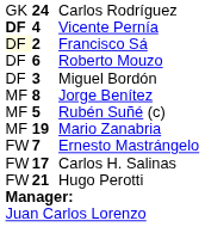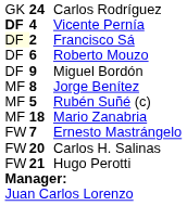Miguel Bordón | column 2: 3 -> 9
Mario Zanabria | column 2: 19 -> 18
Carlos H. Salinas | column 2: 17 -> 20
